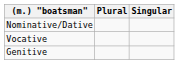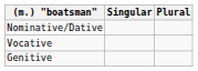columns swapped: Singular <-> Plural
